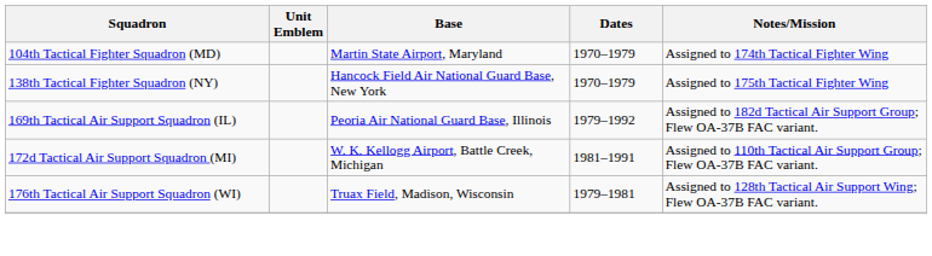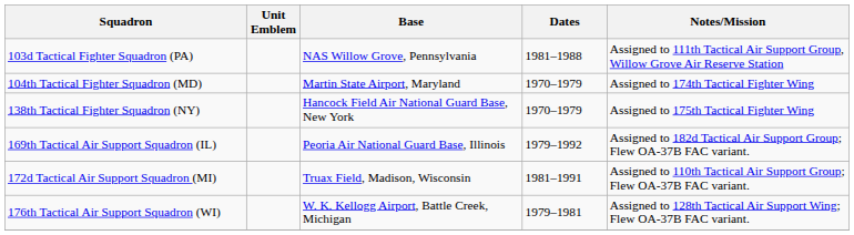+ row: 103d Tactical Fighter Squadron (PA) | NAS Willow Grove, Pennsylvania | 1981–1988 | Assigned to 111th Tactical Air Support Group, Willow Grove Air Reserve Station
172d Tactical Air Support Squadron (MI) | Base: W. K. Kellogg Airport, Battle Creek, Michigan -> Truax Field, Madison, Wisconsin
176th Tactical Air Support Squadron (WI) | Base: Truax Field, Madison, Wisconsin -> W. K. Kellogg Airport, Battle Creek, Michigan
